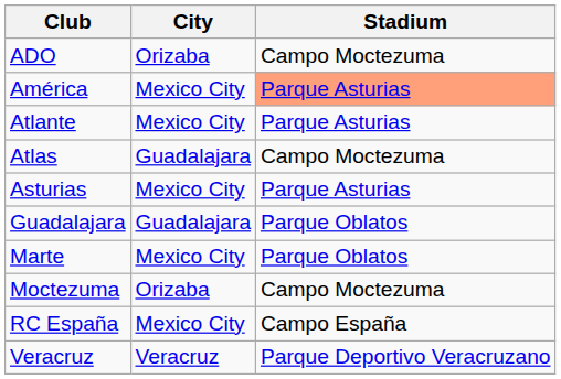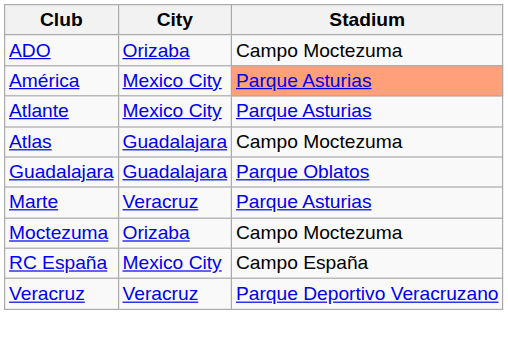- row: Asturias | Mexico City | Parque Asturias
Marte | City: Mexico City -> Veracruz
Marte | Stadium: Parque Oblatos -> Parque Asturias
